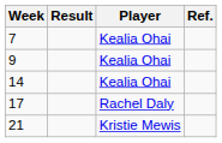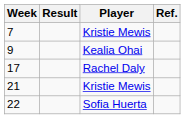7 | Player: Kealia Ohai -> Kristie Mewis
- row: 14 | Kealia Ohai
+ row: 22 | Sofia Huerta
